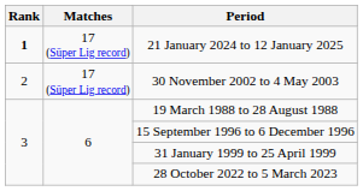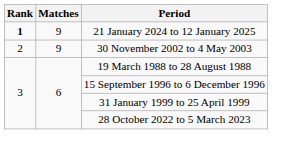21 January 2024 to 12 January 2025 | Matches: 17 (Süper Lig record) -> 9
30 November 2002 to 4 May 2003 | Matches: 17 (Süper Lig record) -> 9
